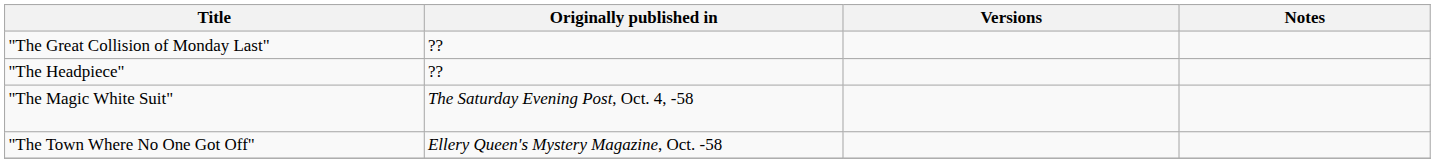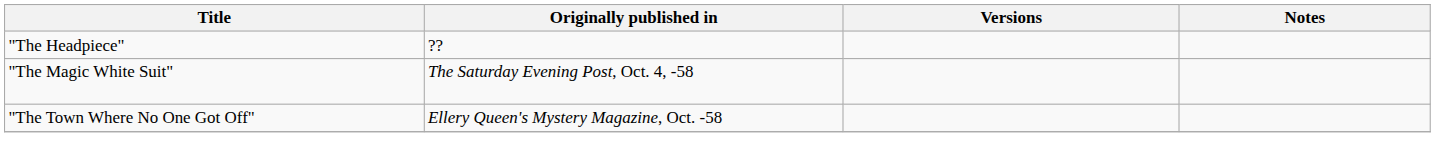- row: "The Great Collision of Monday Last" | ??
